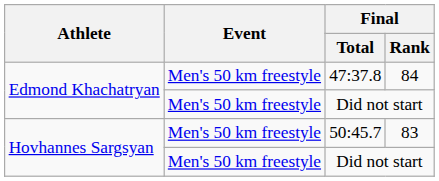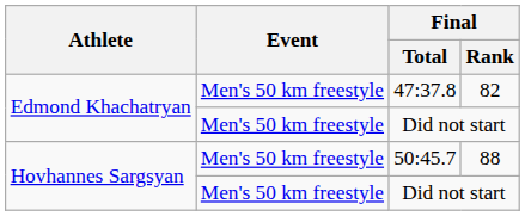47:37.8 | Final / Rank: 84 -> 82
50:45.7 | Final / Rank: 83 -> 88
